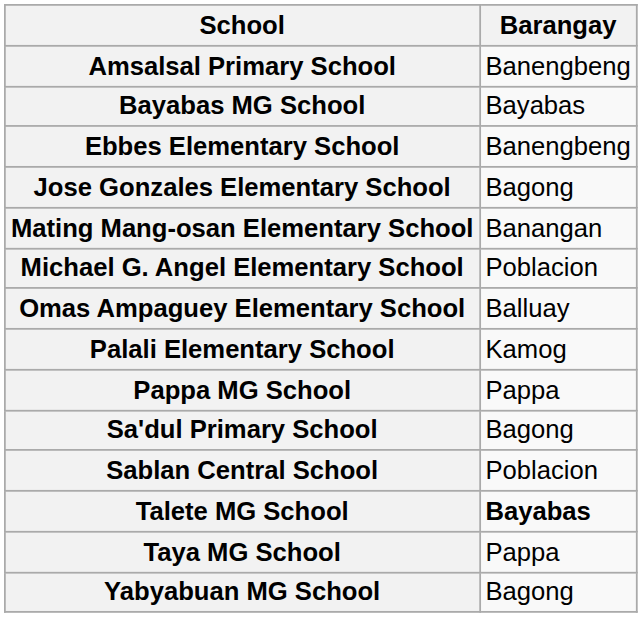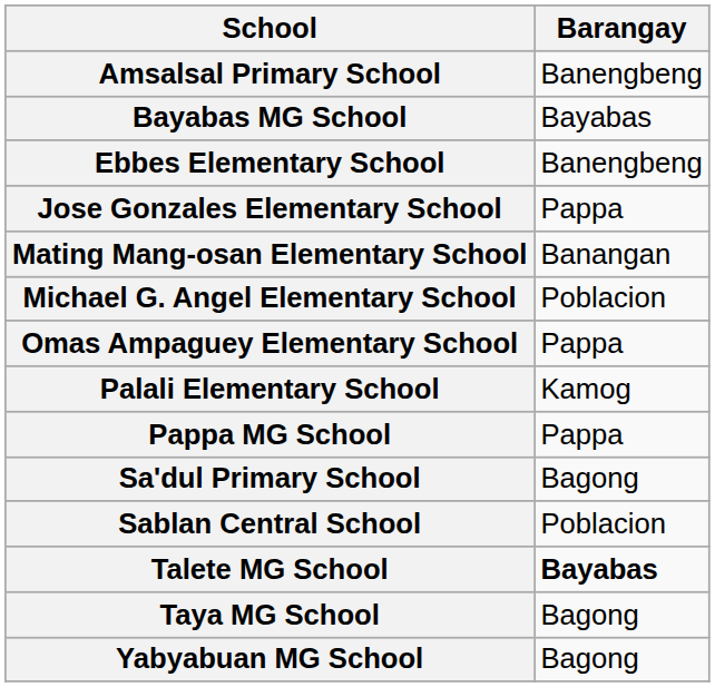Jose Gonzales Elementary School | Barangay: Bagong -> Pappa
Omas Ampaguey Elementary School | Barangay: Balluay -> Pappa
Taya MG School | Barangay: Pappa -> Bagong
